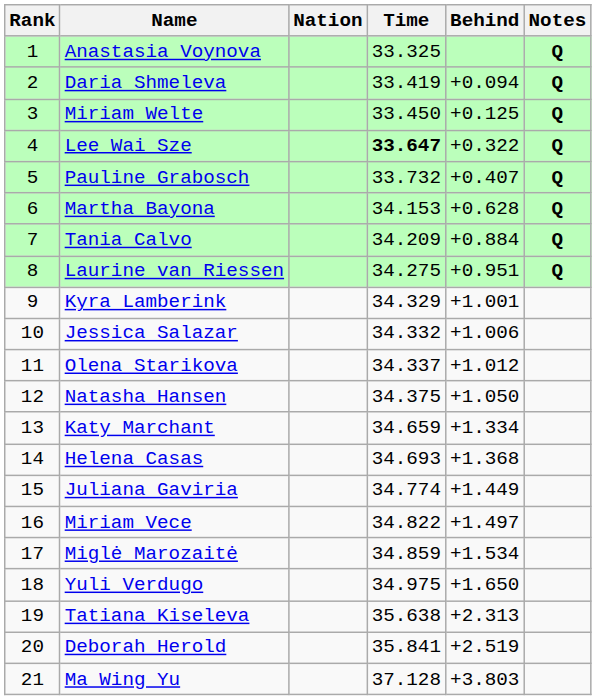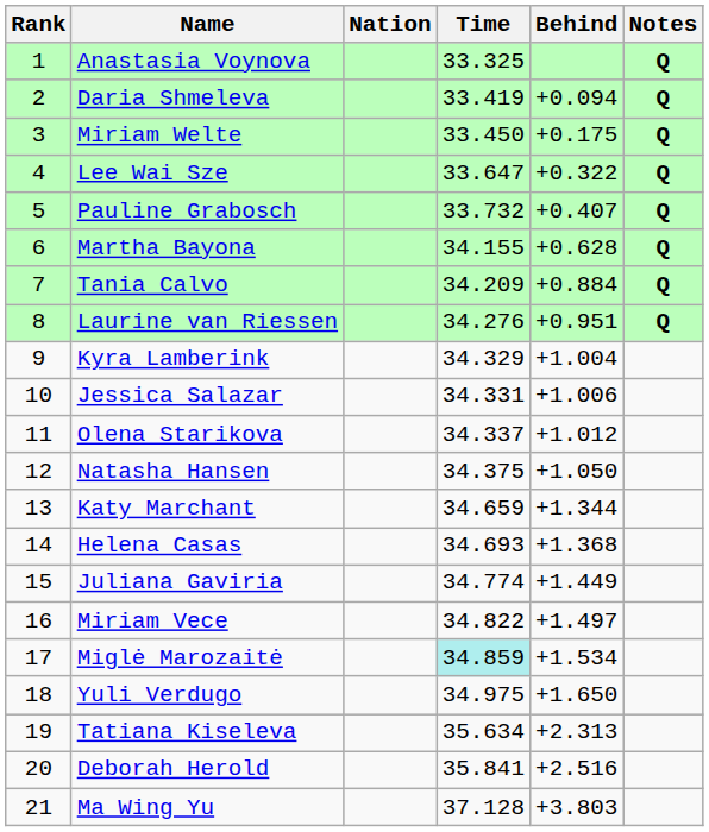Miriam Welte | Behind: +0.125 -> +0.175
Lee Wai Sze | Time: bold -> normal
Martha Bayona | Time: 34.153 -> 34.155
Laurine van Riessen | Time: 34.275 -> 34.276
Kyra Lamberink | Behind: +1.001 -> +1.004
Jessica Salazar | Time: 34.332 -> 34.331
Katy Marchant | Behind: +1.334 -> +1.344
Miglė Marozaitė | Time: no background -> paleturquoise background
Tatiana Kiseleva | Time: 35.638 -> 35.634
Deborah Herold | Behind: +2.519 -> +2.516
